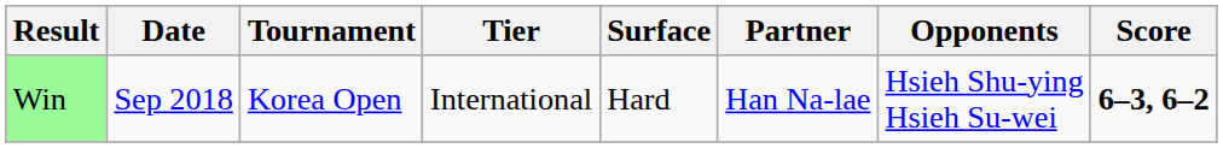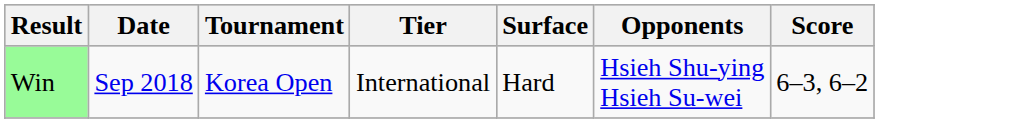- column: Partner | Han Na-lae
Win | Score: bold -> normal
